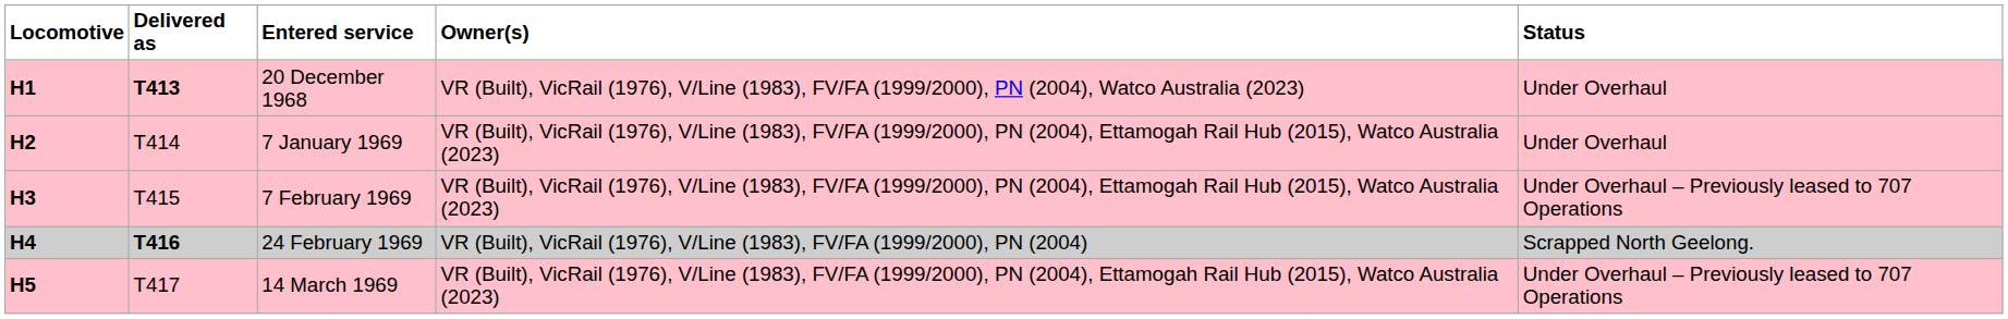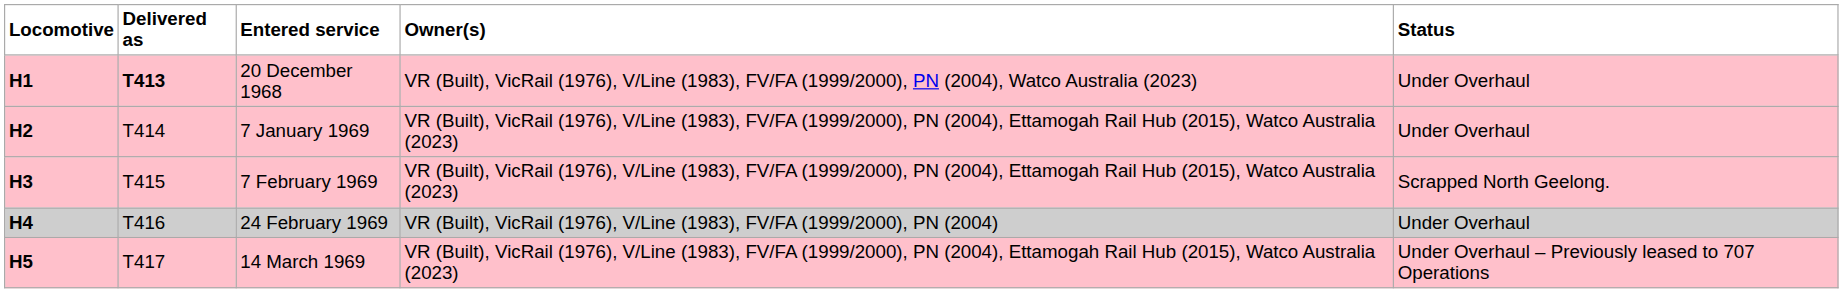7 February 1969 | Status: Under Overhaul – Previously leased to 707 Operations -> Scrapped North Geelong.
24 February 1969 | Delivered as: bold -> normal
24 February 1969 | Status: Scrapped North Geelong. -> Under Overhaul
